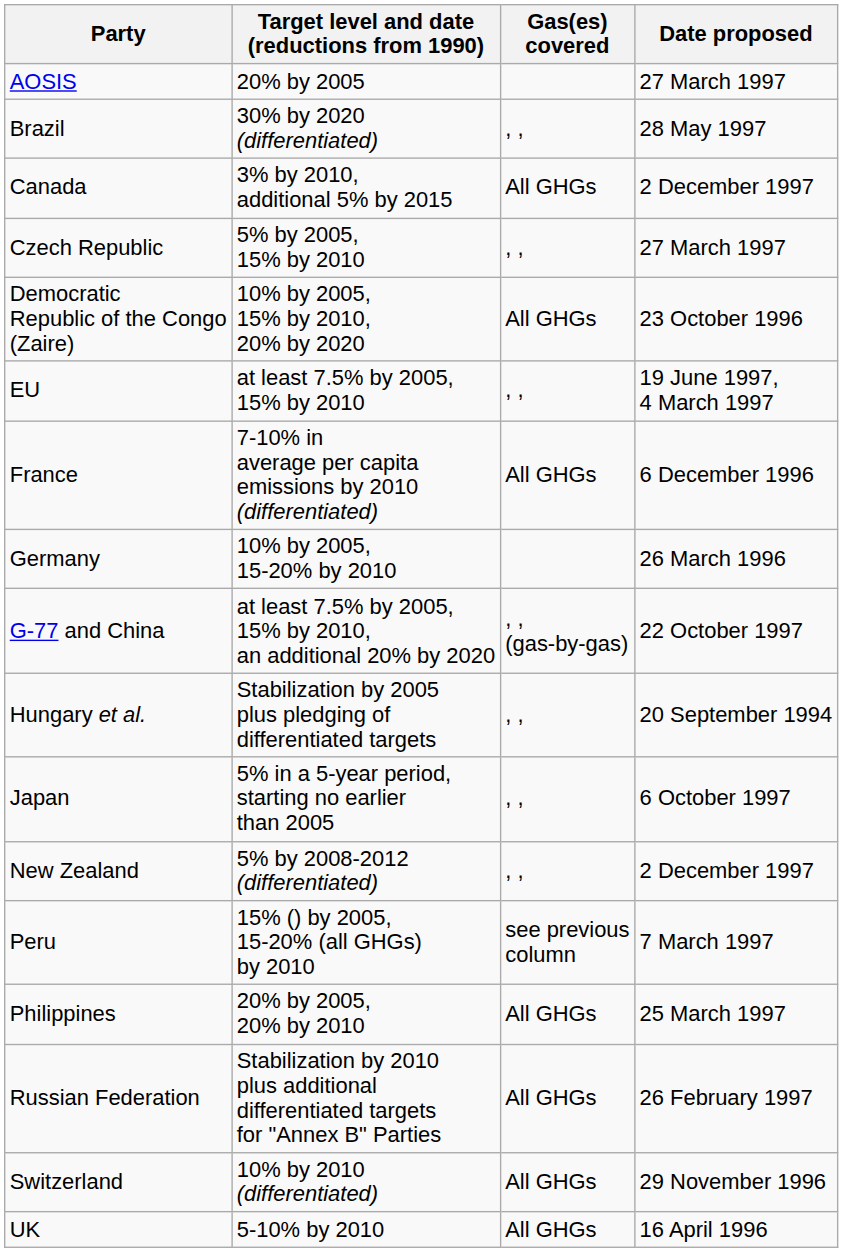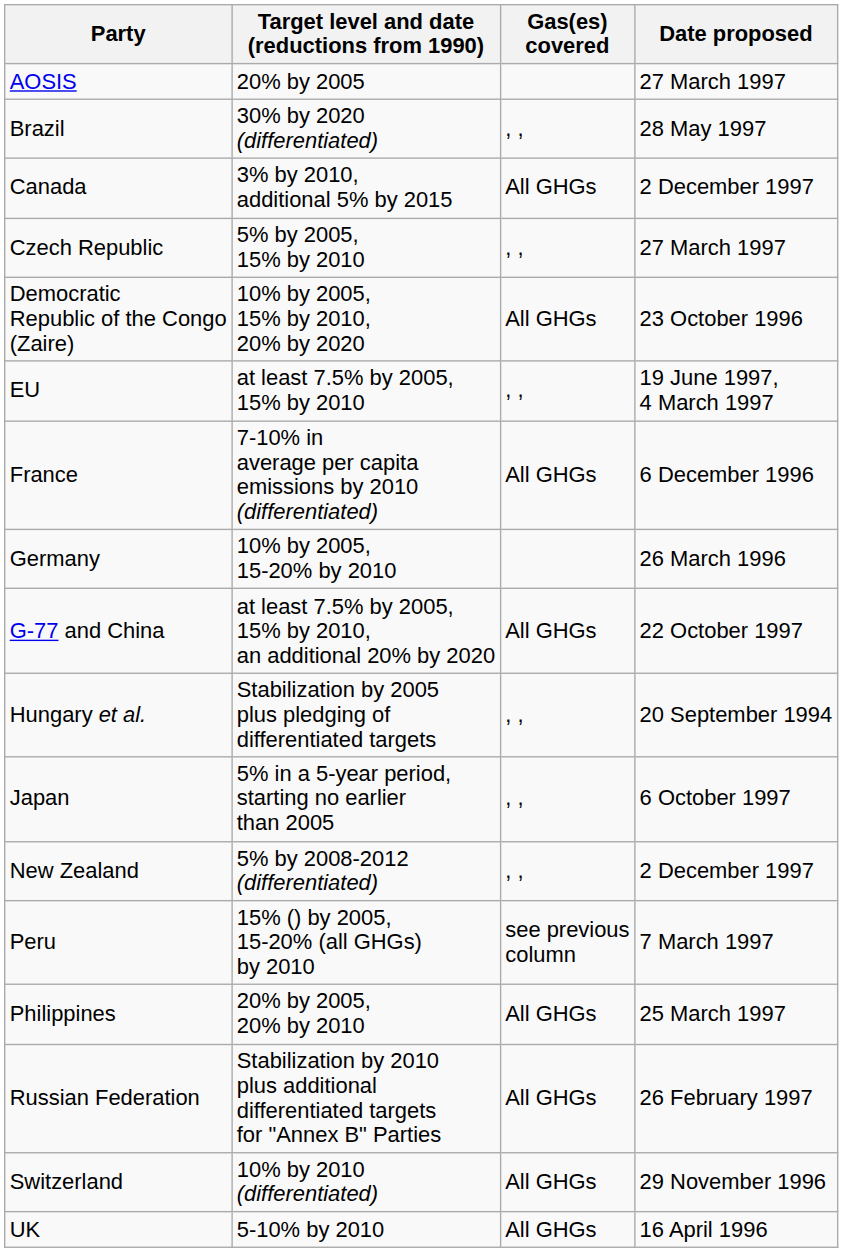G-77 and China | Gas(es) covered: , , (gas-by-gas) -> All GHGs
